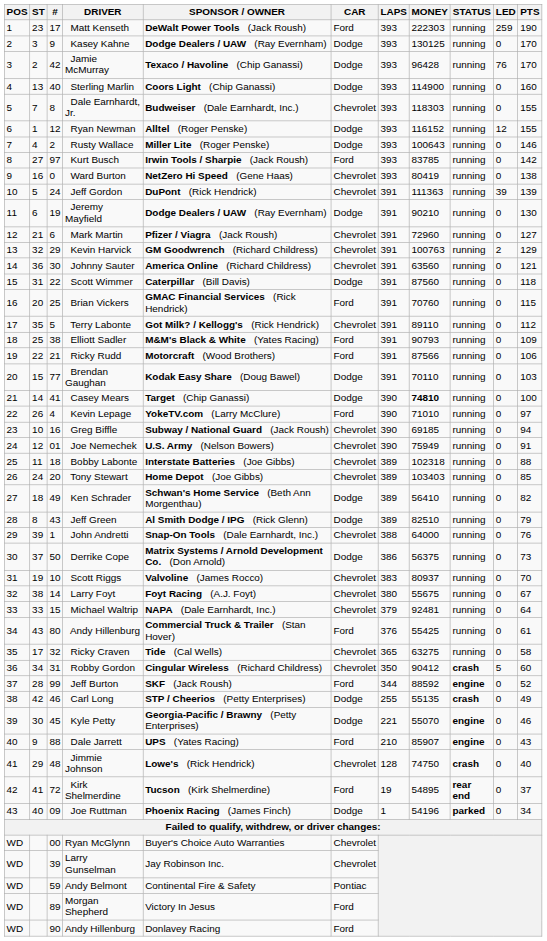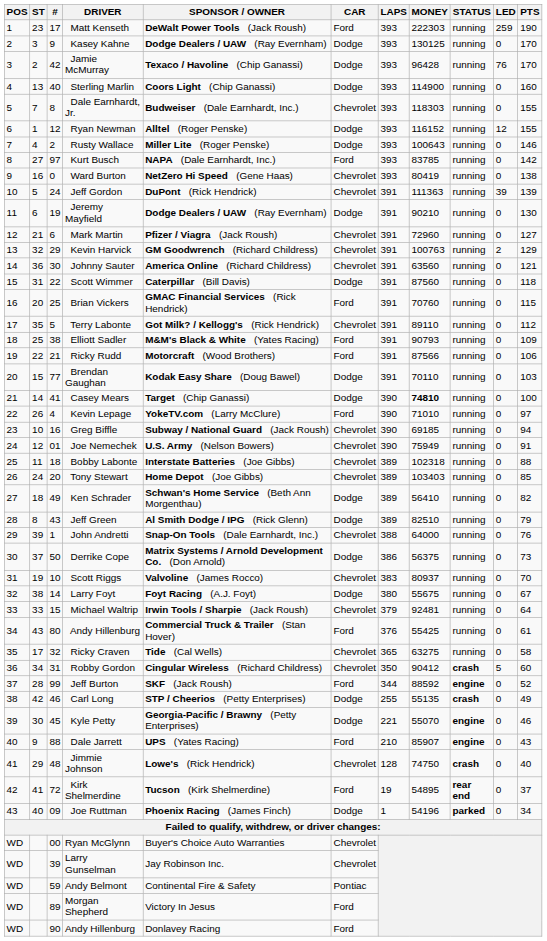Kurt Busch | SPONSOR / OWNER: Irwin Tools / Sharpie (Jack Roush) -> NAPA (Dale Earnhardt, Inc.)
Larry Foyt | CAR: Chevrolet -> Dodge
Michael Waltrip | SPONSOR / OWNER: NAPA (Dale Earnhardt, Inc.) -> Irwin Tools / Sharpie (Jack Roush)
